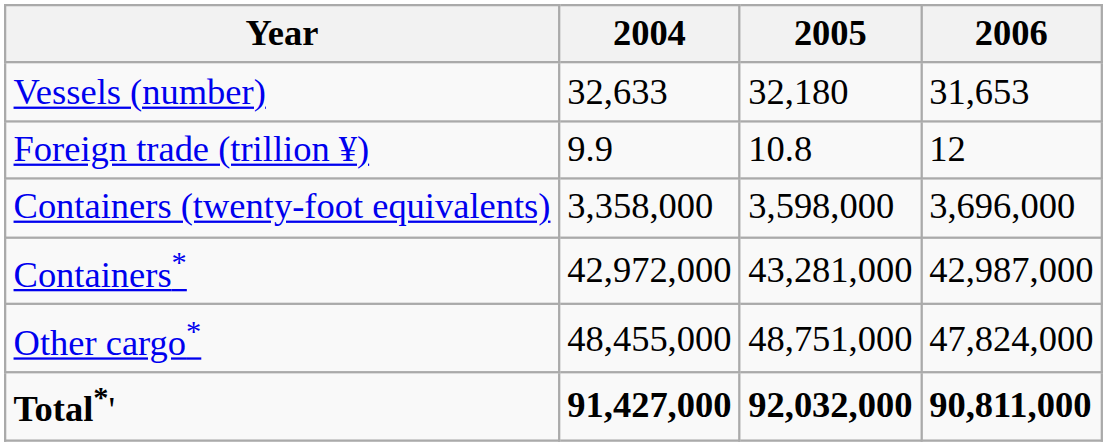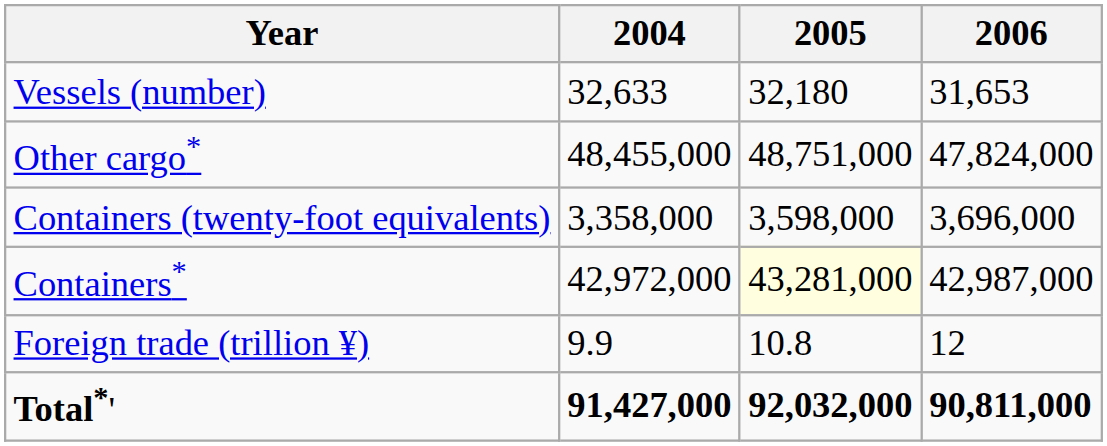rows swapped: Foreign trade (trillion ¥) <-> Other cargo*
Containers* | 2005: no background -> lightyellow background
